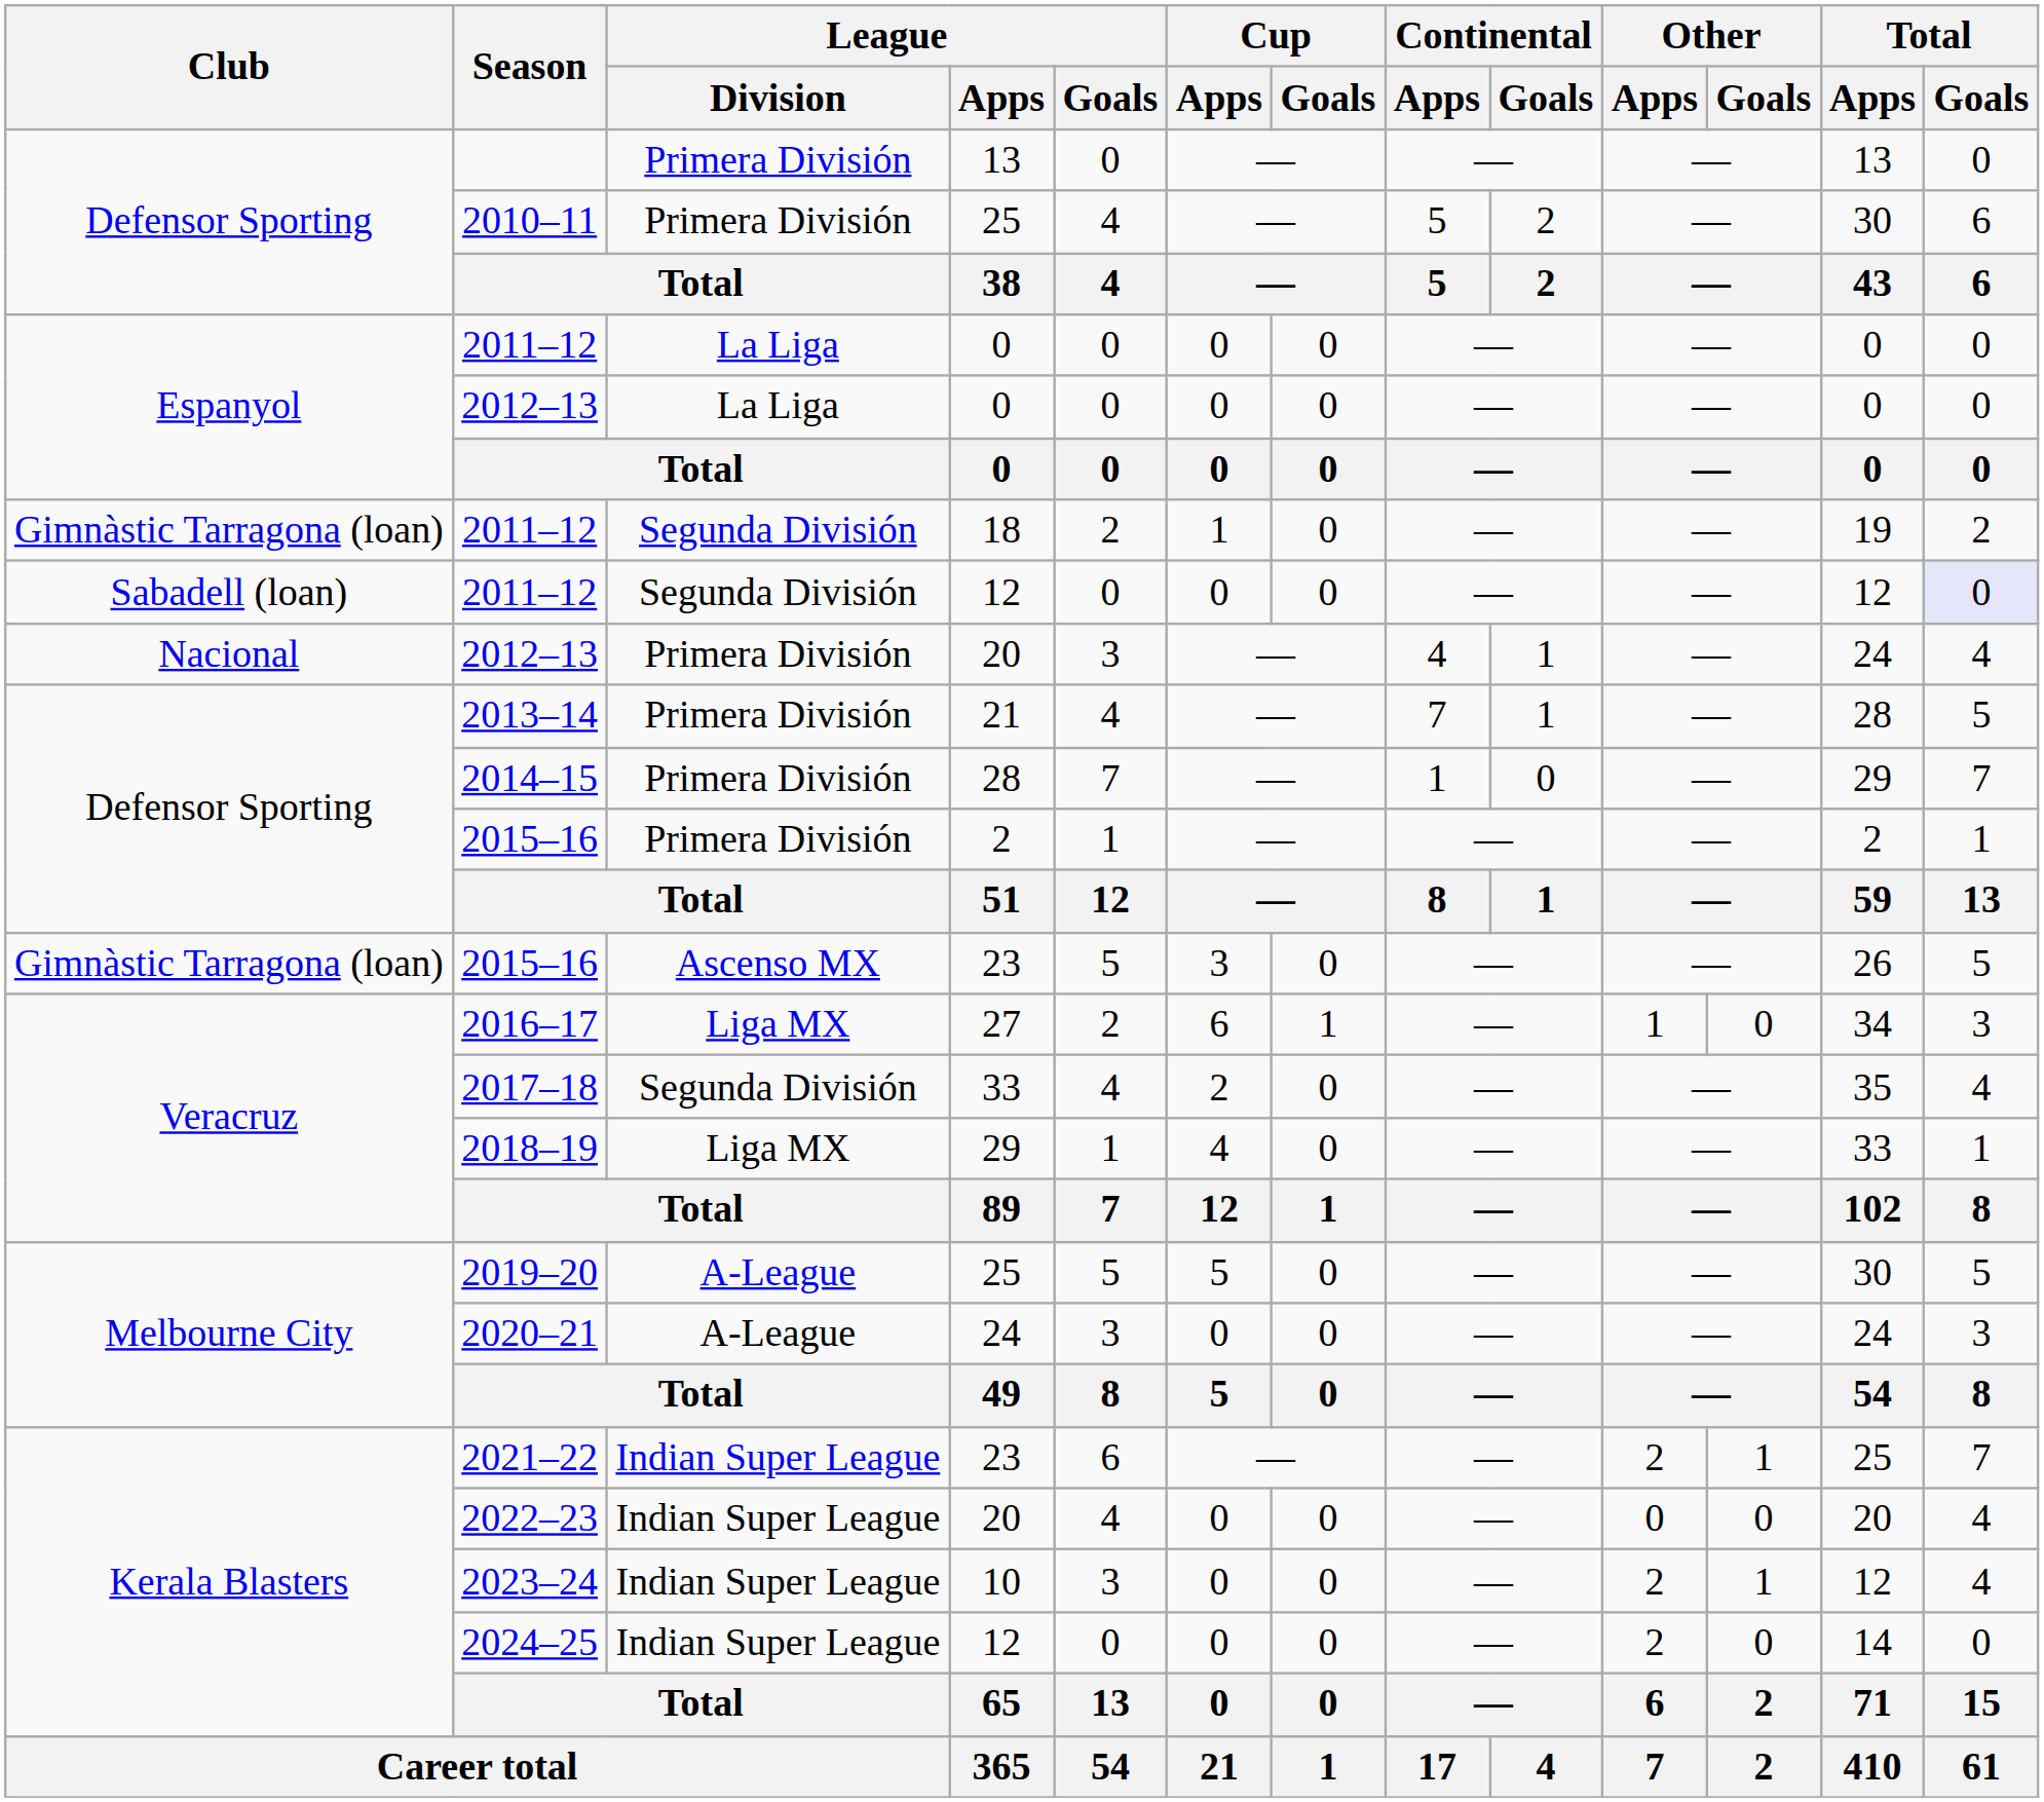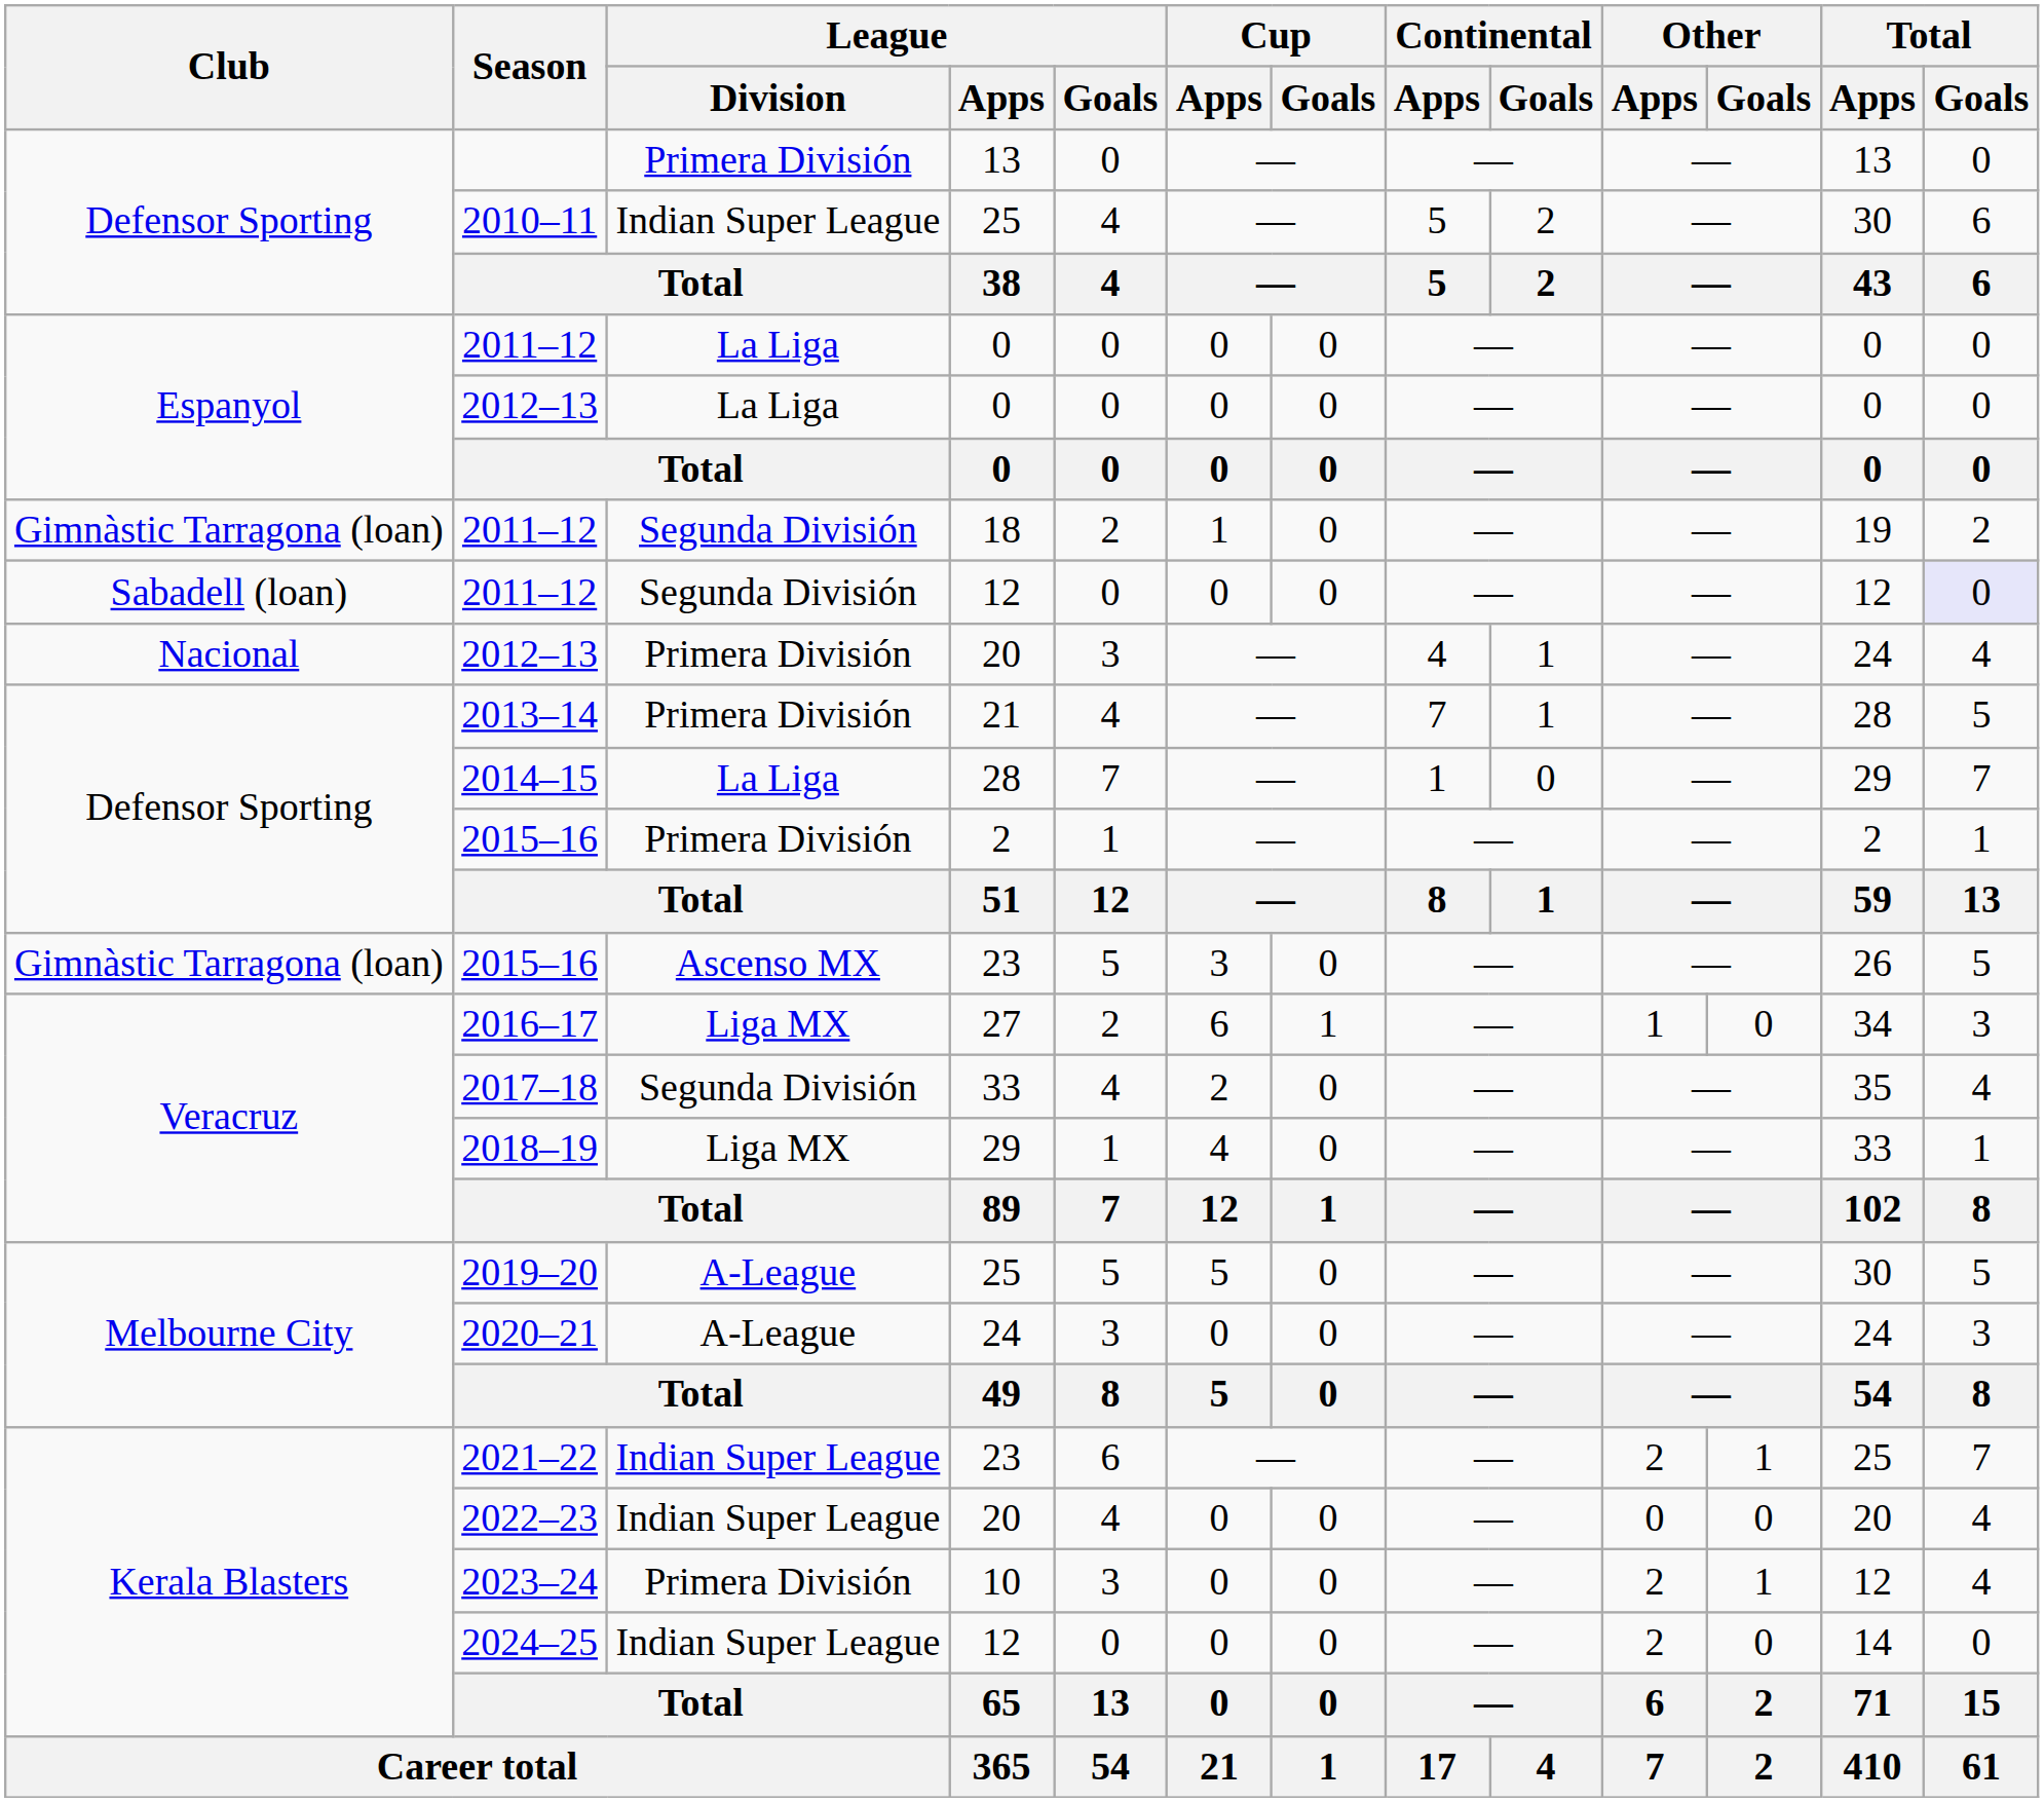2010–11 | League / Division: Primera División -> Indian Super League
2014–15 | League / Division: Primera División -> La Liga
2023–24 | League / Division: Indian Super League -> Primera División
